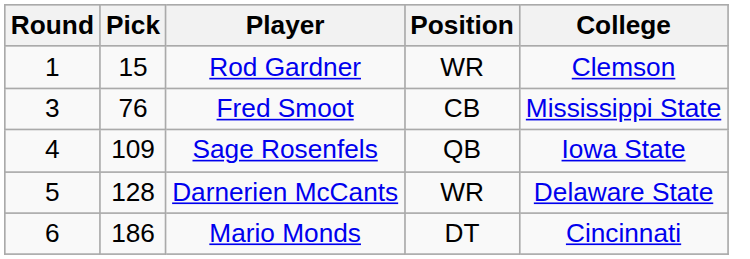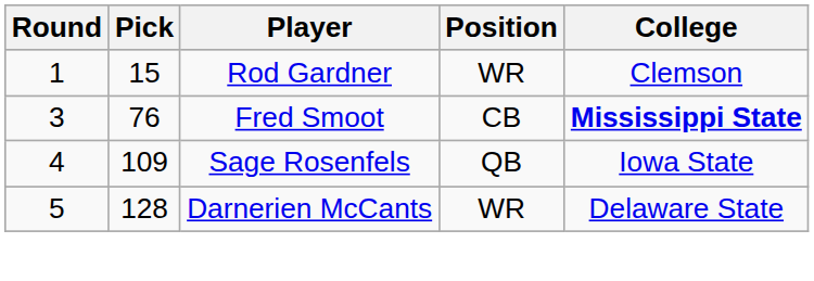Fred Smoot | College: normal -> bold
- row: 6 | 186 | Mario Monds | DT | Cincinnati
